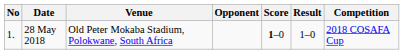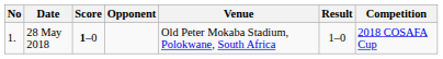columns swapped: Venue <-> Score
